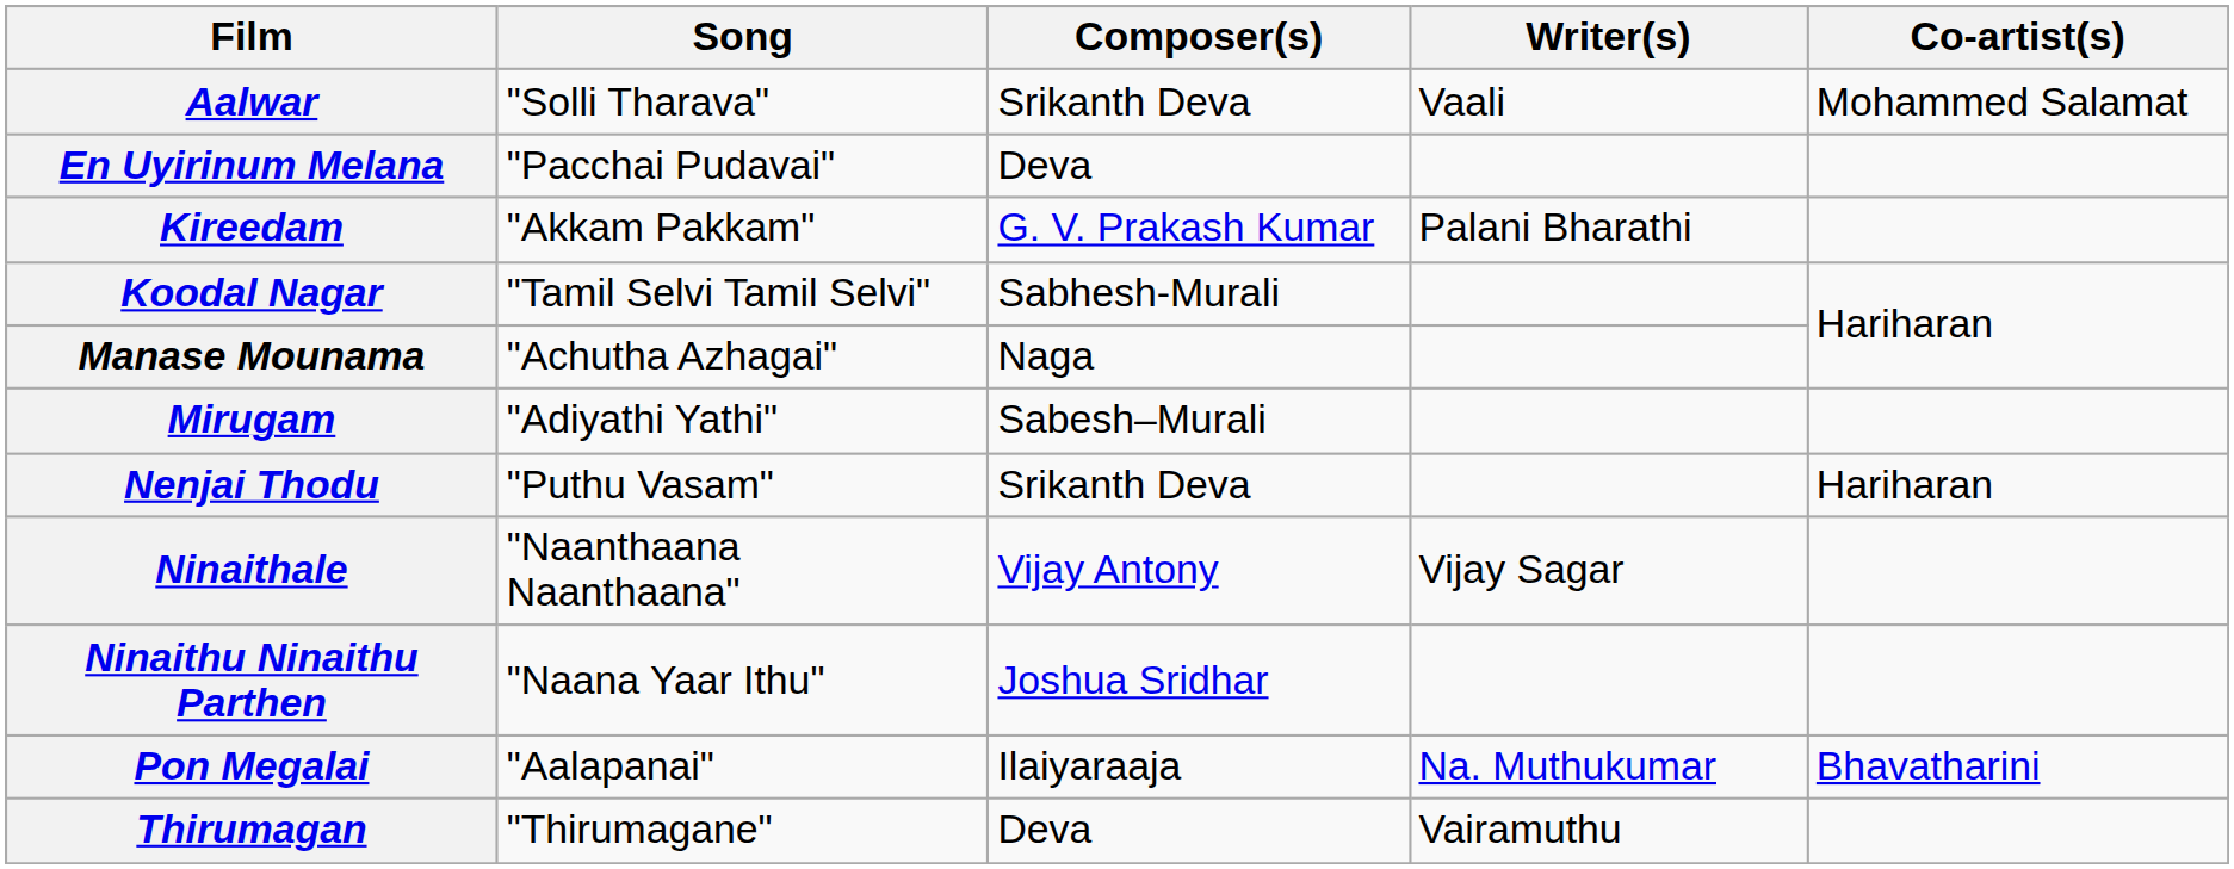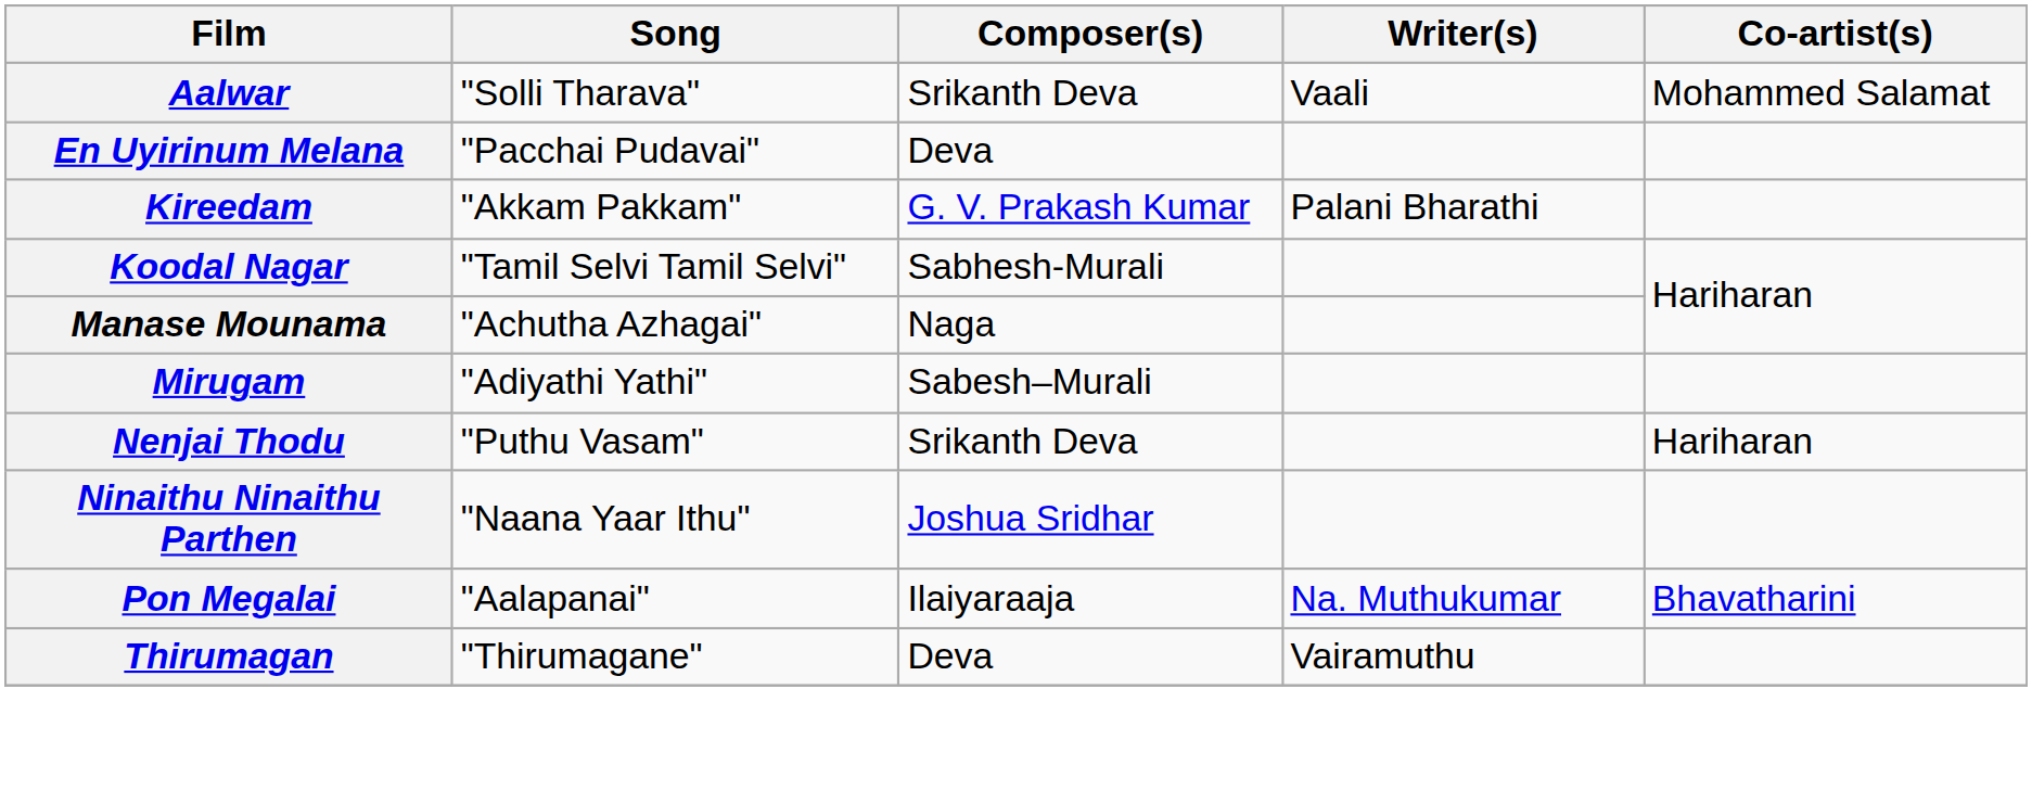- row: Ninaithale | "Naanthaana Naanthaana" | Vijay Antony | Vijay Sagar
